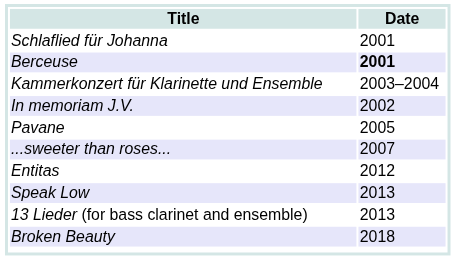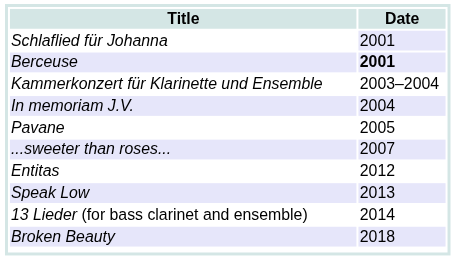Schlaflied für Johanna | Date: no background -> lavender background
In memoriam J.V. | Date: 2002 -> 2004
13 Lieder (for bass clarinet and ensemble) | Date: 2013 -> 2014
